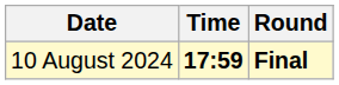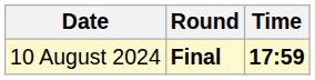columns swapped: Time <-> Round
